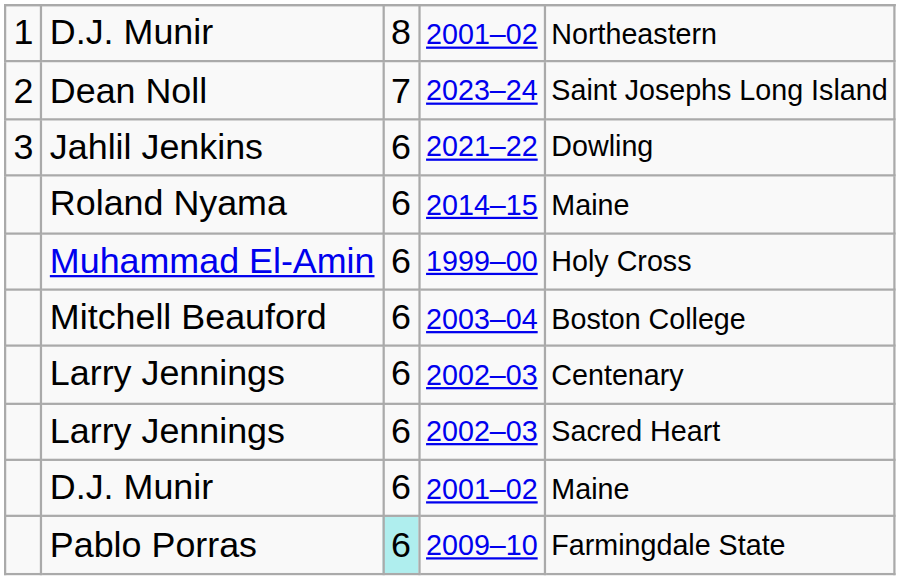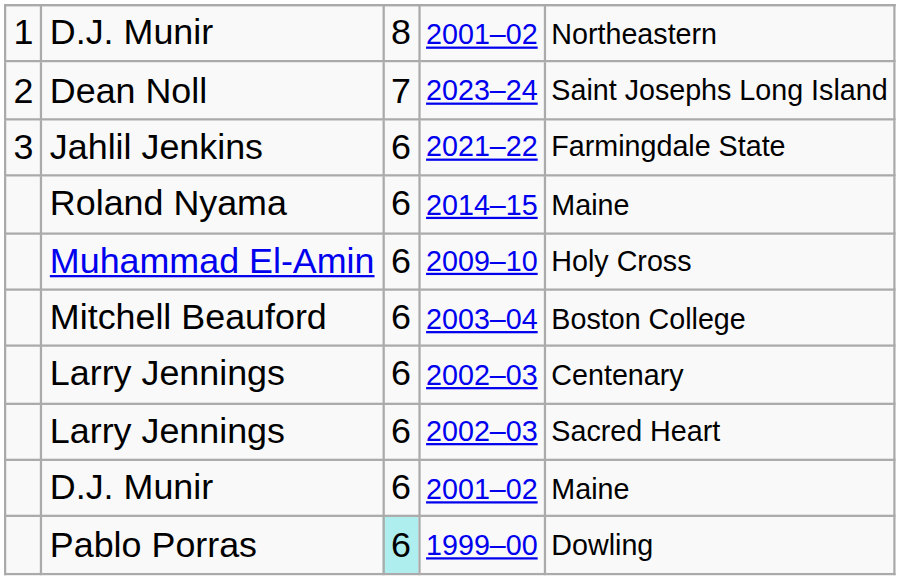Jahlil Jenkins | column 5: Dowling -> Farmingdale State
Muhammad El-Amin | column 4: 1999–00 -> 2009–10
Pablo Porras | column 4: 2009–10 -> 1999–00
Pablo Porras | column 5: Farmingdale State -> Dowling
